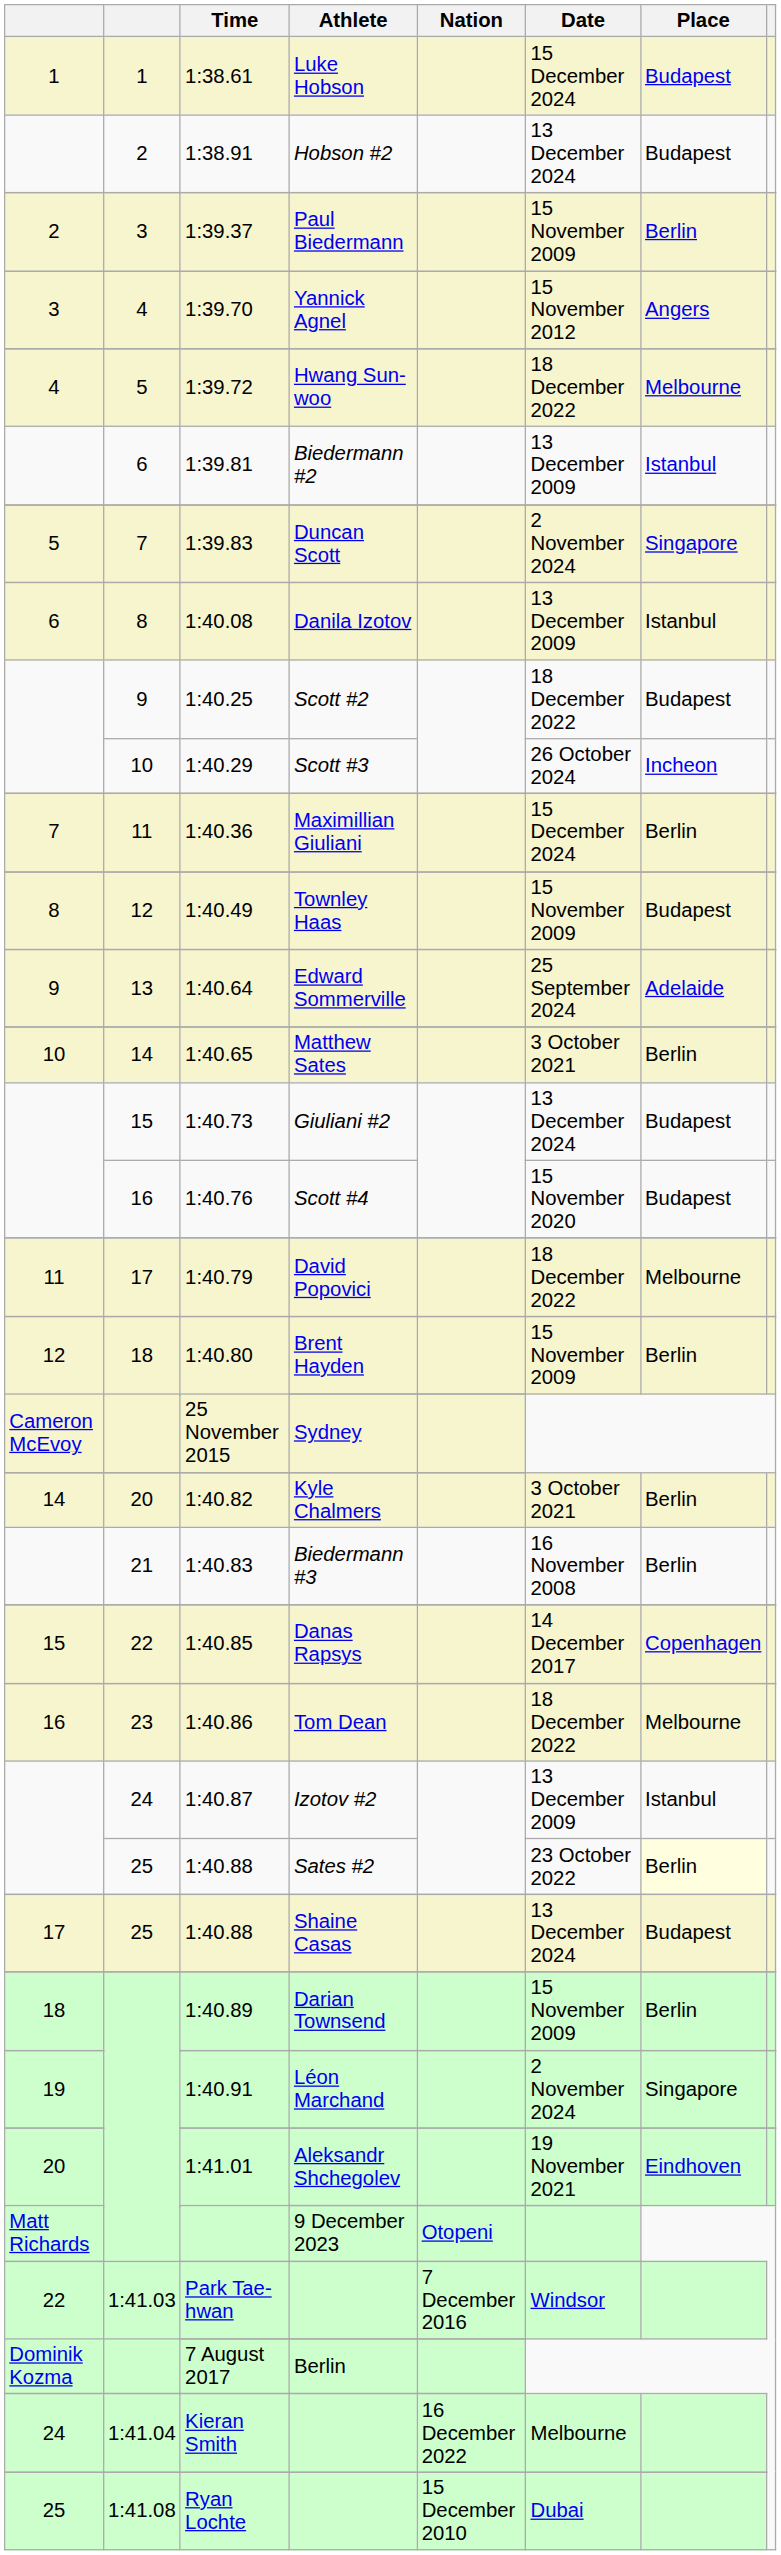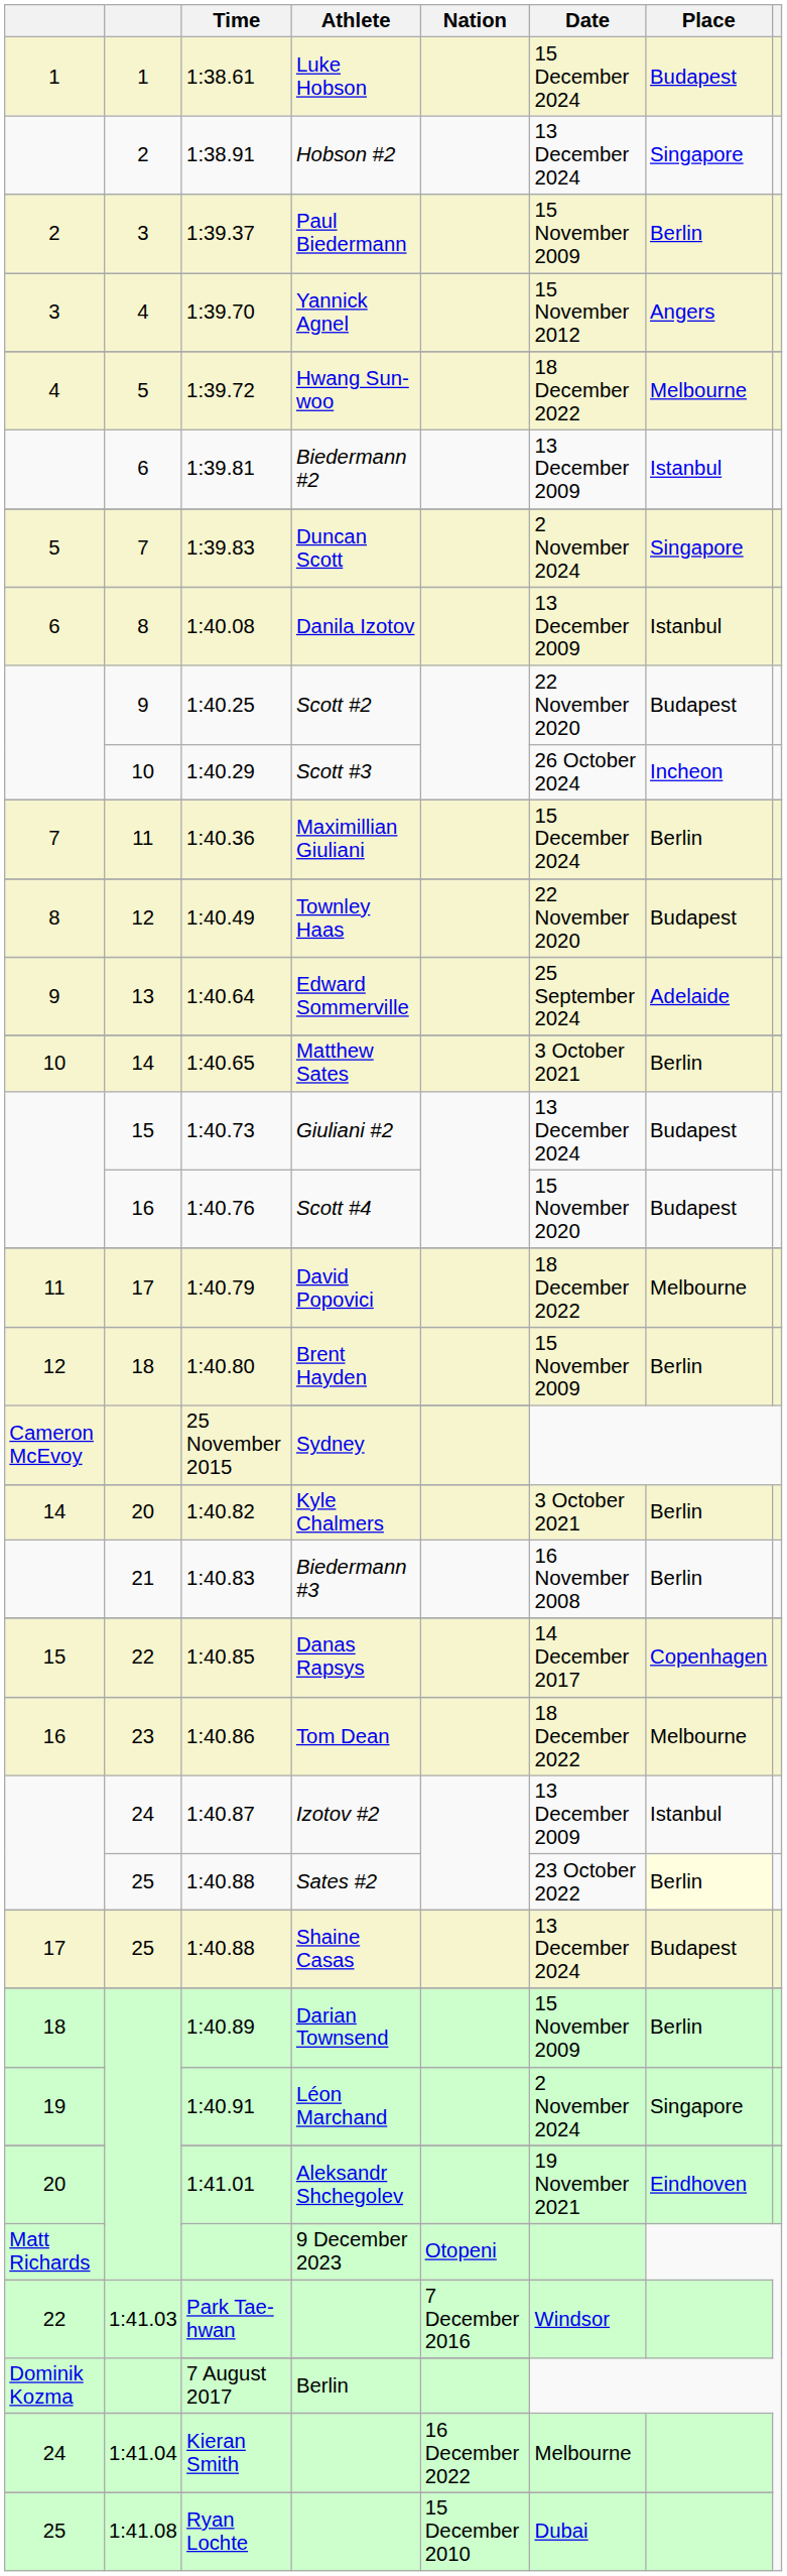Hobson #2 | Place: Budapest -> Singapore
Scott #2 | Date: 18 December 2022 -> 22 November 2020
Townley Haas | Date: 15 November 2009 -> 22 November 2020
